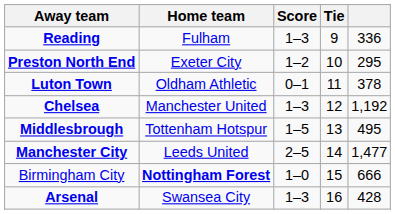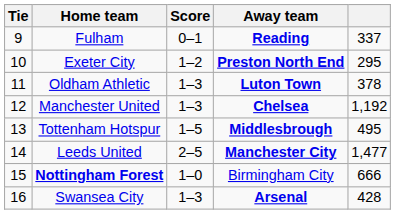columns swapped: Tie <-> Away team
Fulham | Score: 1–3 -> 0–1
Fulham | column 5: 336 -> 337
Oldham Athletic | Score: 0–1 -> 1–3
